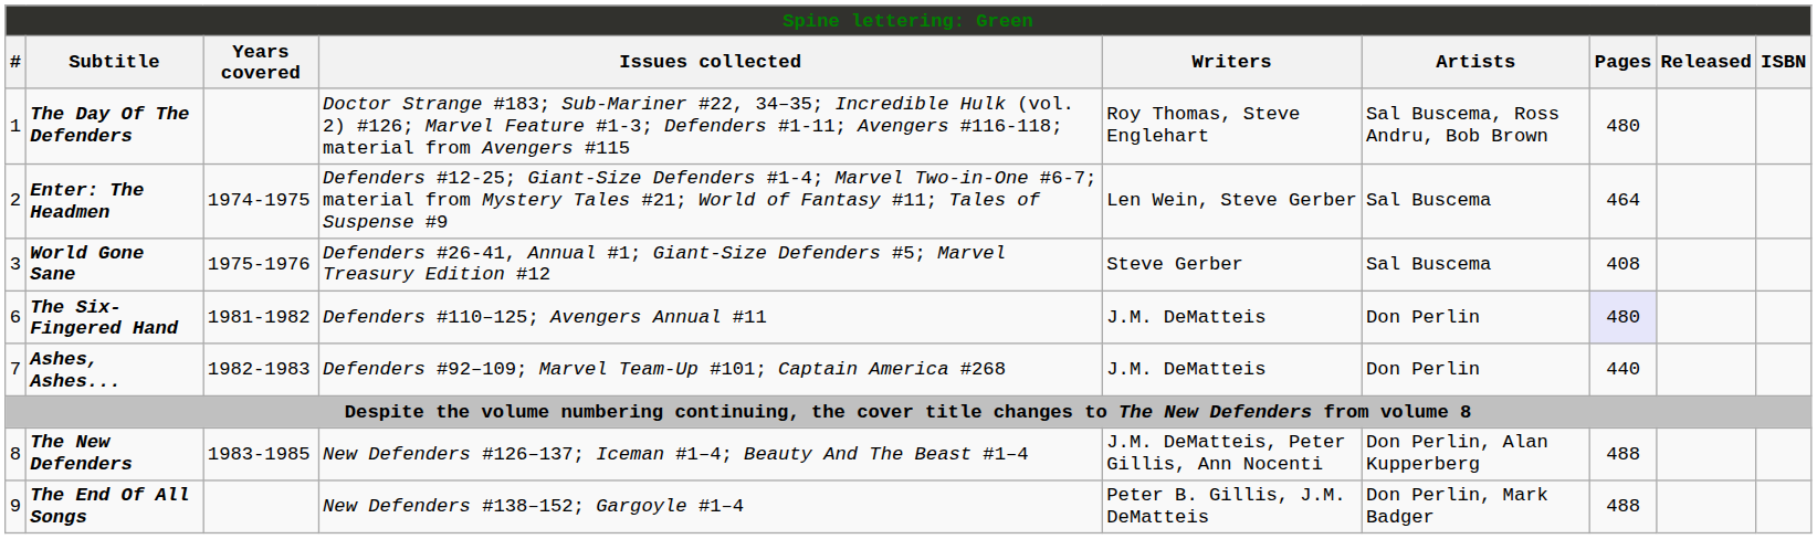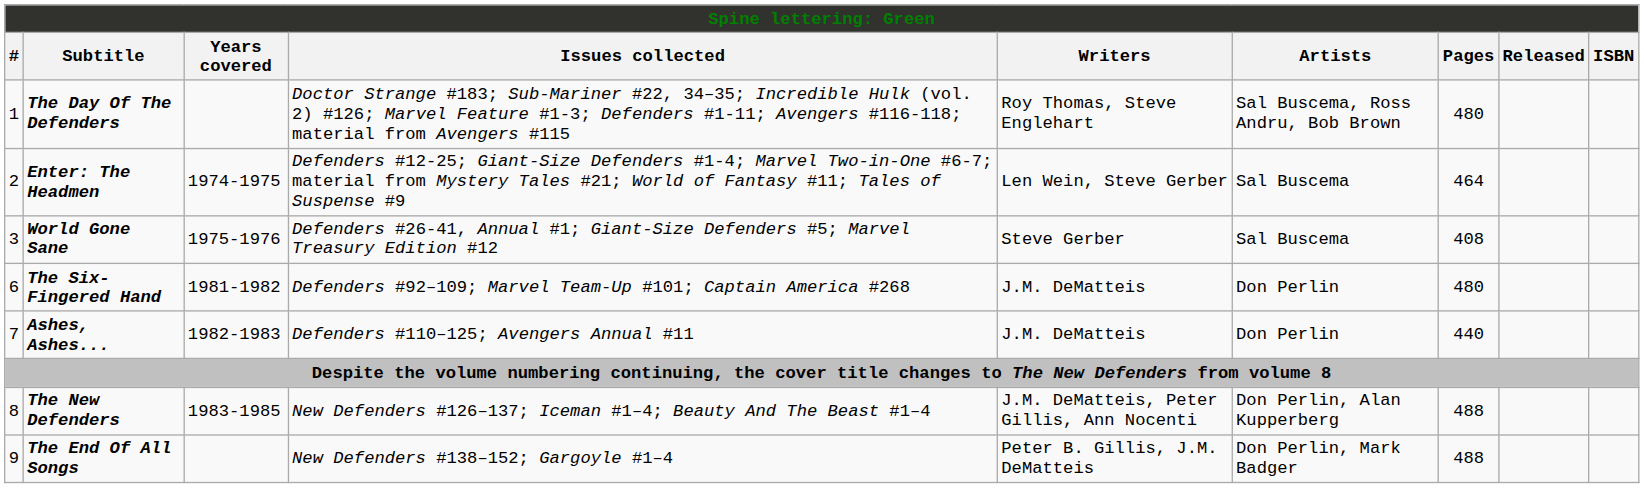The Six-Fingered Hand | Issues collected: Defenders #110–125; Avengers Annual #11 -> Defenders #92–109; Marvel Team-Up #101; Captain America #268
The Six-Fingered Hand | Pages: lavender background -> no background
Ashes, Ashes... | Issues collected: Defenders #92–109; Marvel Team-Up #101; Captain America #268 -> Defenders #110–125; Avengers Annual #11
